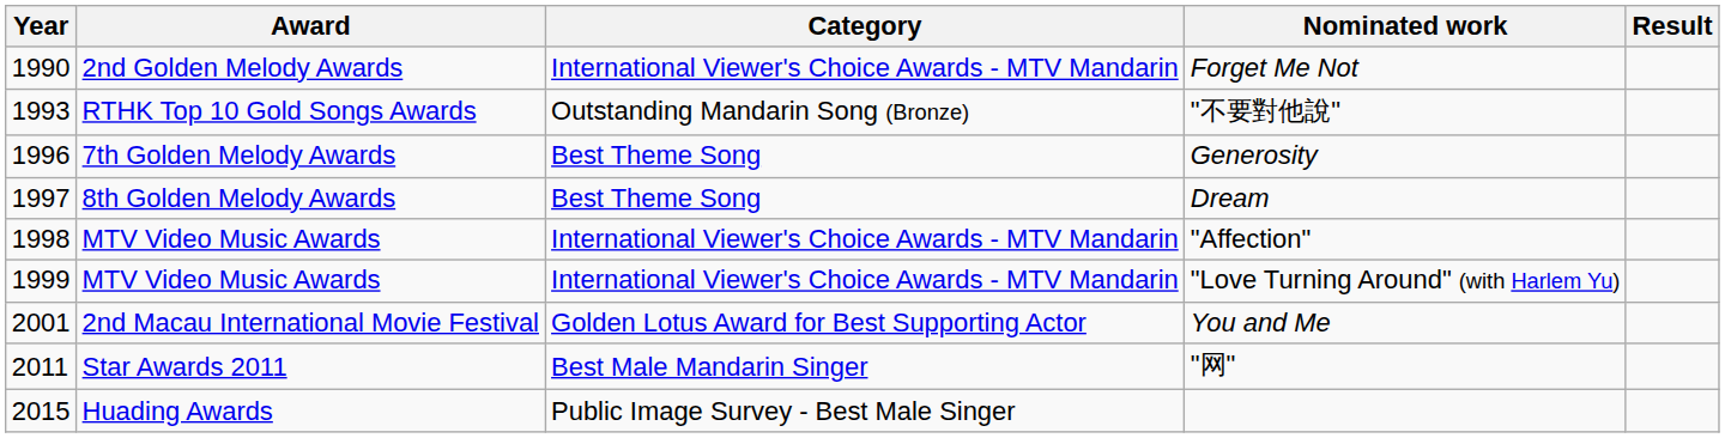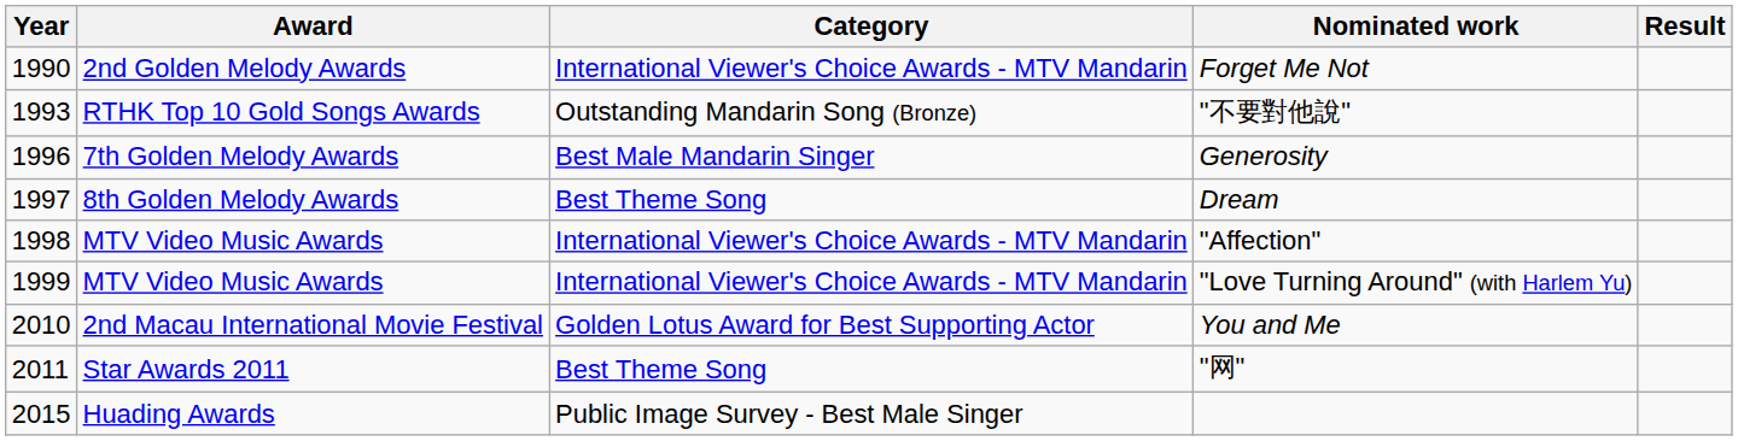Generosity | Category: Best Theme Song -> Best Male Mandarin Singer
You and Me | Year: 2001 -> 2010
"网" | Category: Best Male Mandarin Singer -> Best Theme Song
